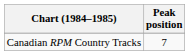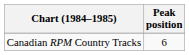Canadian RPM Country Tracks | Peak position: 7 -> 6
